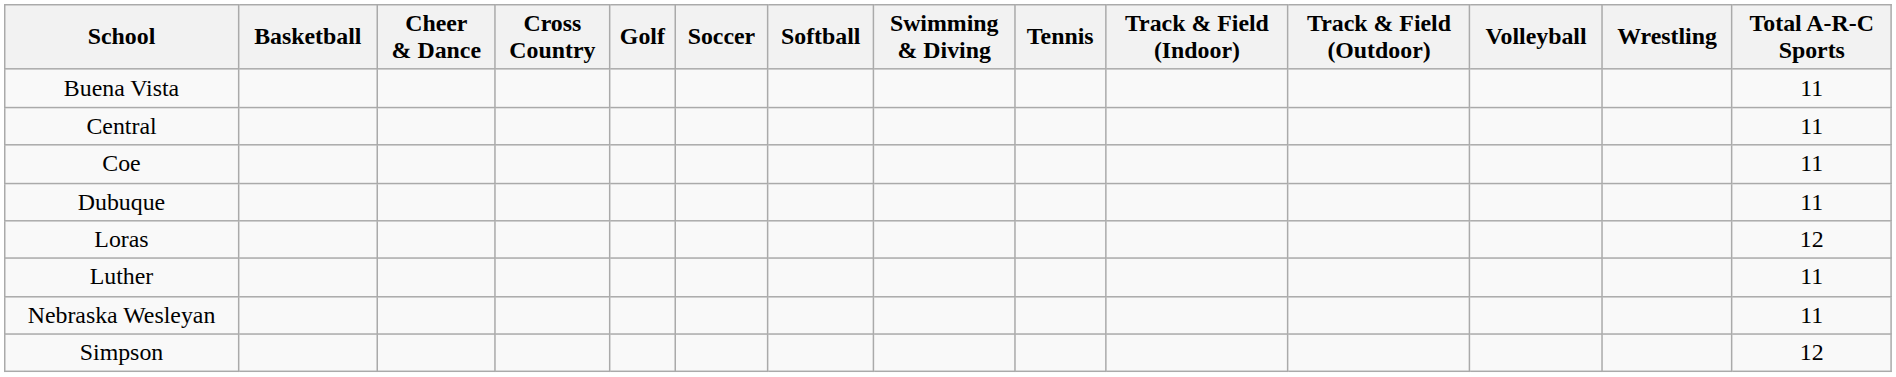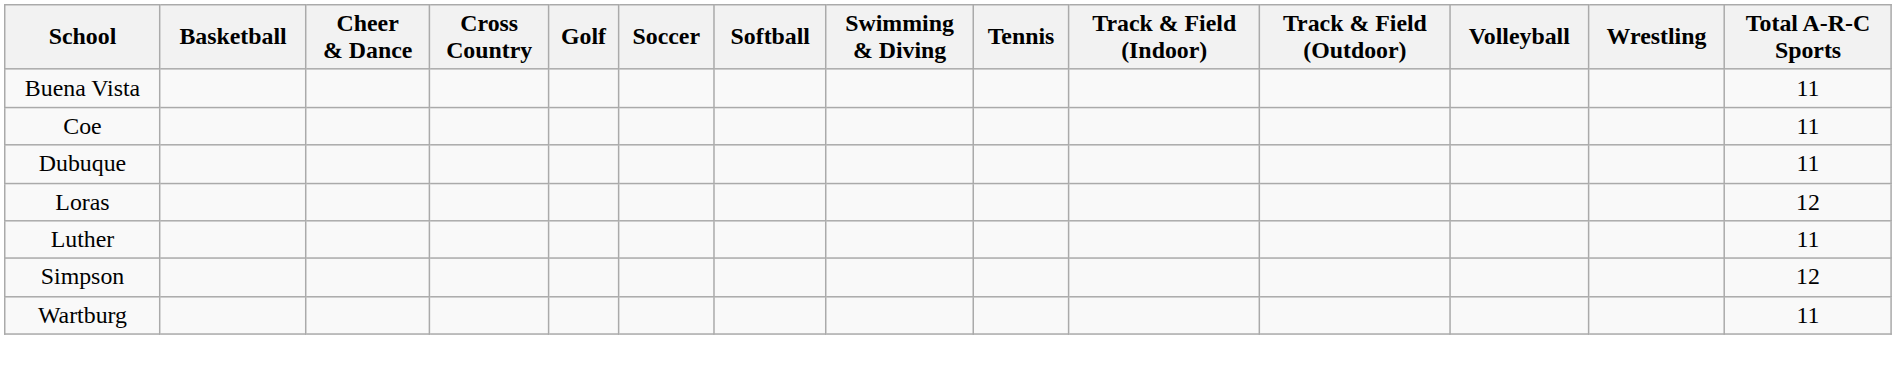- row: Central | 11
- row: Nebraska Wesleyan | 11
+ row: Wartburg | 11
